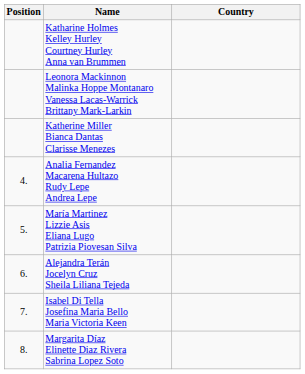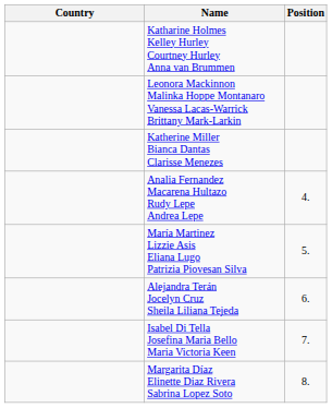columns swapped: Position <-> Country
